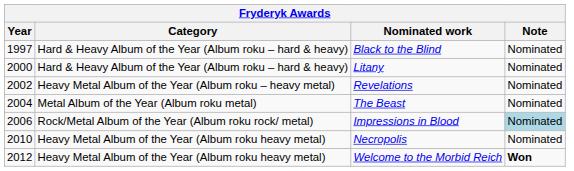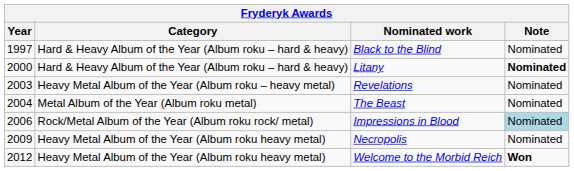Litany | Note: normal -> bold
Revelations | Year: 2002 -> 2003
Necropolis | Year: 2010 -> 2009
